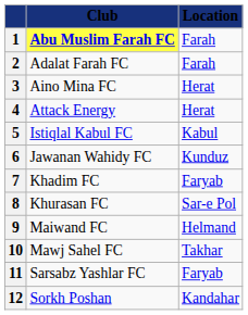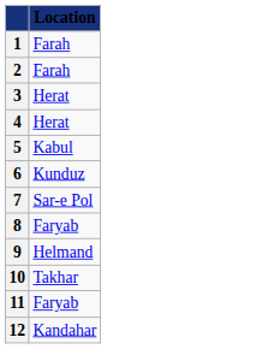- column: Club | Abu Muslim Farah FC | Adalat Farah FC | Aino Mina FC | Attack Energy | Istiqlal Kabul FC | Jawanan Wahidy FC | Khadim FC | Khurasan FC | Maiwand FC | Mawj Sahel FC | Sarsabz Yashlar FC | Sorkh Poshan
7 | Location: Faryab -> Sar-e Pol
8 | Location: Sar-e Pol -> Faryab
